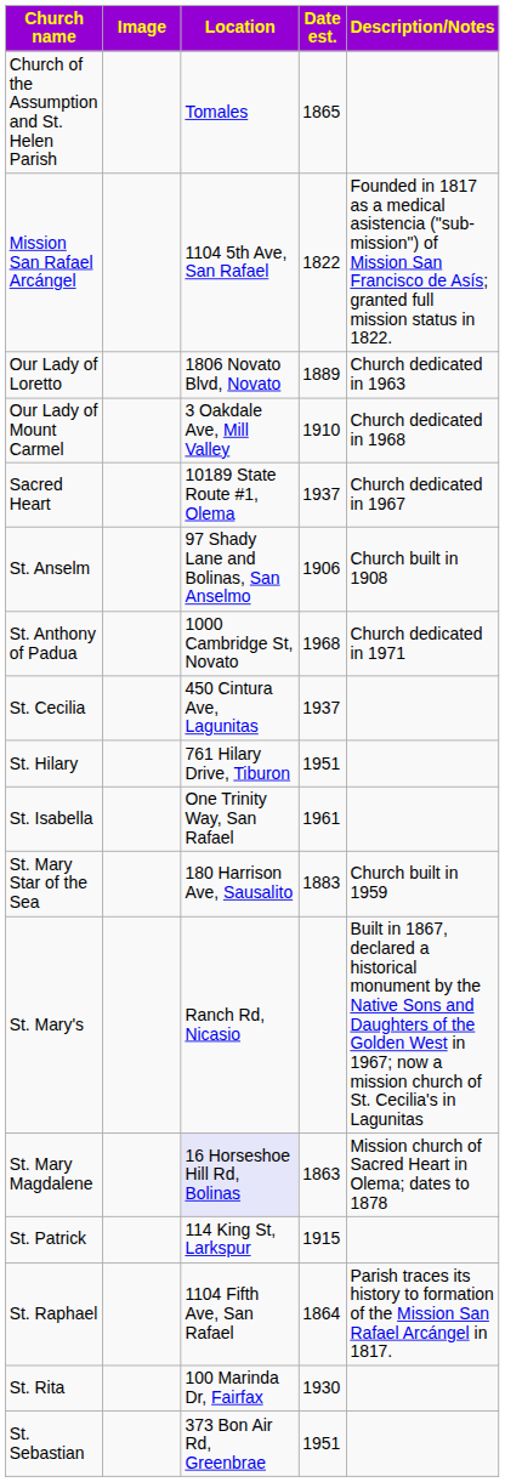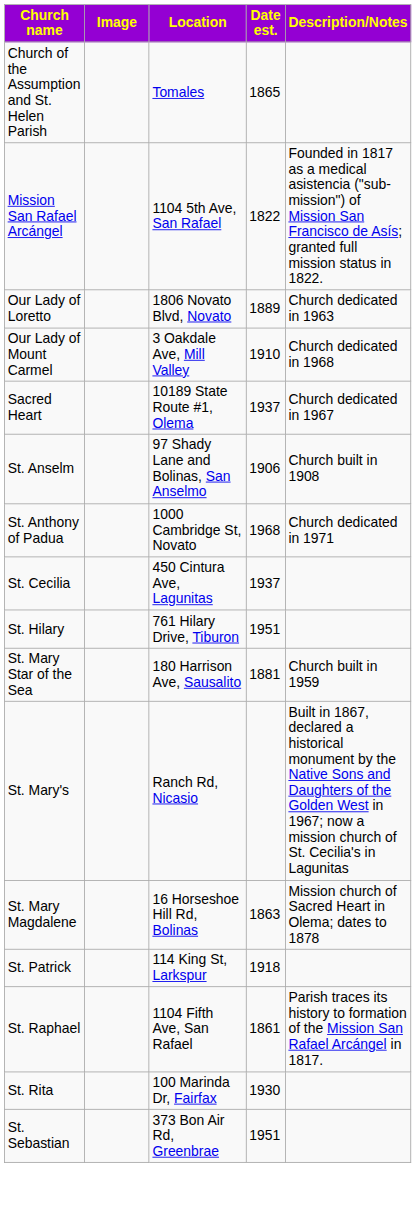- row: St. Isabella | One Trinity Way, San Rafael | 1961
St. Mary Star of the Sea | Date est.: 1883 -> 1881
St. Mary Magdalene | Location: lavender background -> no background
St. Patrick | Date est.: 1915 -> 1918
St. Raphael | Date est.: 1864 -> 1861
